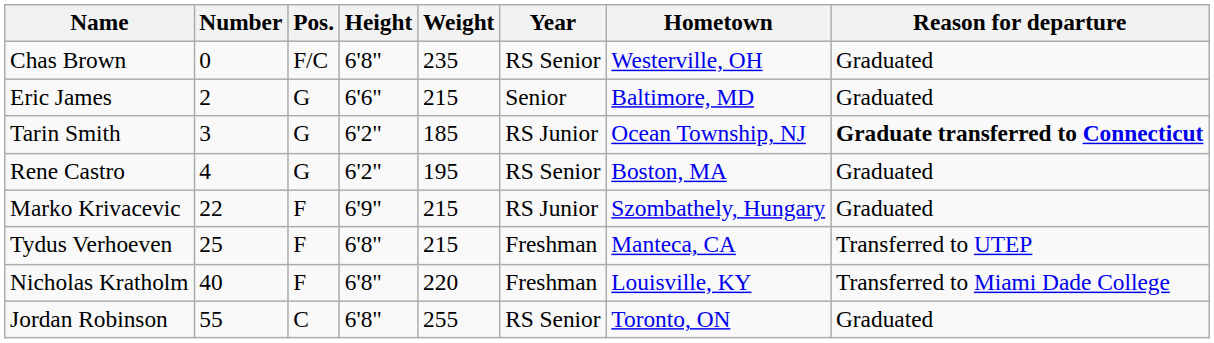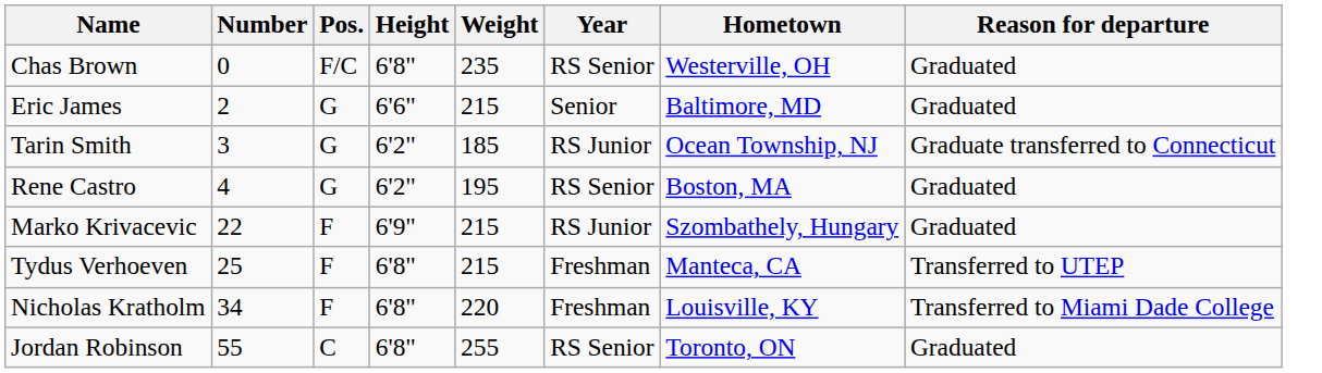Tarin Smith | Reason for departure: bold -> normal
Nicholas Kratholm | Number: 40 -> 34
